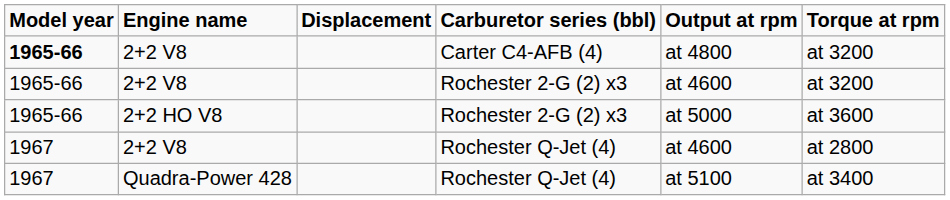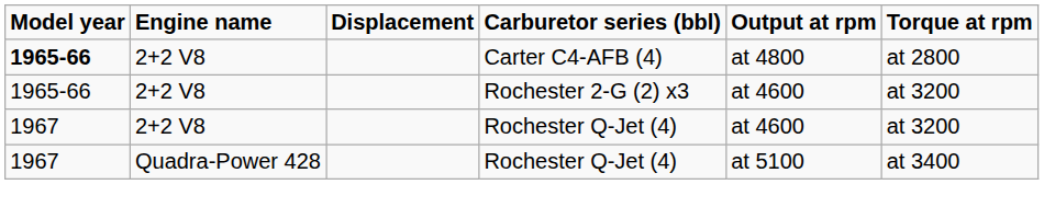2+2 V8 / Carter C4-AFB (4) | Torque at rpm: at 3200 -> at 2800
- row: 1965-66 | 2+2 HO V8 | Rochester 2-G (2) x3 | at 5000 | at 3600
2+2 V8 / Rochester Q-Jet (4) | Torque at rpm: at 2800 -> at 3200
